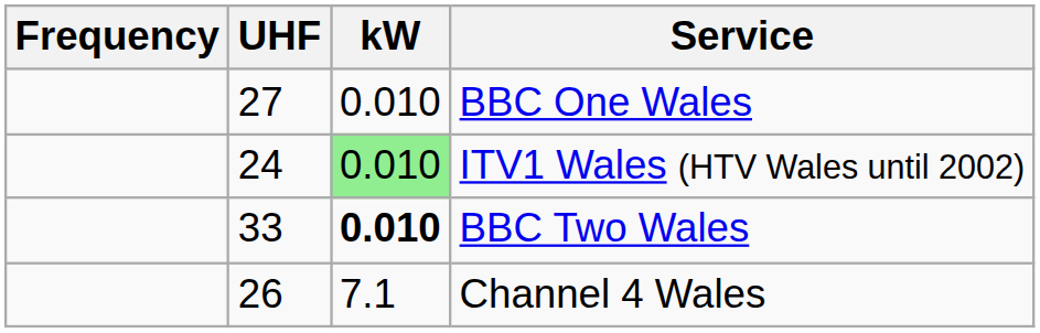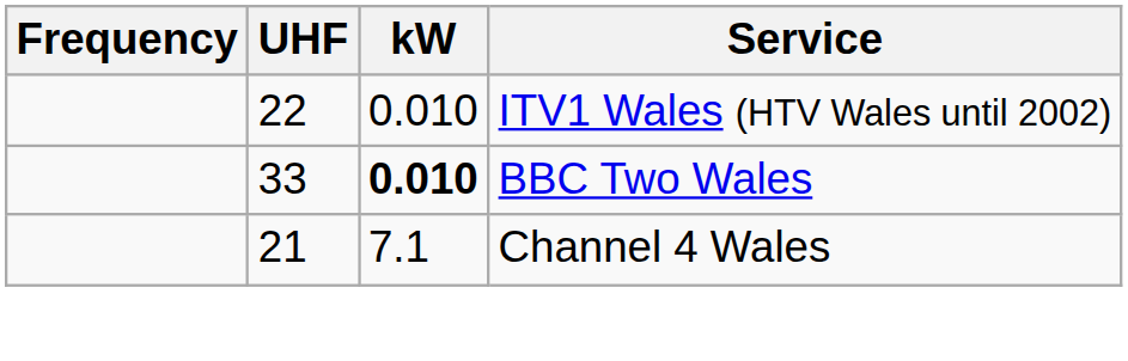- row: 27 | 0.010 | BBC One Wales
ITV1 Wales (HTV Wales until 2002) | UHF: 24 -> 22
ITV1 Wales (HTV Wales until 2002) | kW: lightgreen background -> no background
Channel 4 Wales | UHF: 26 -> 21
